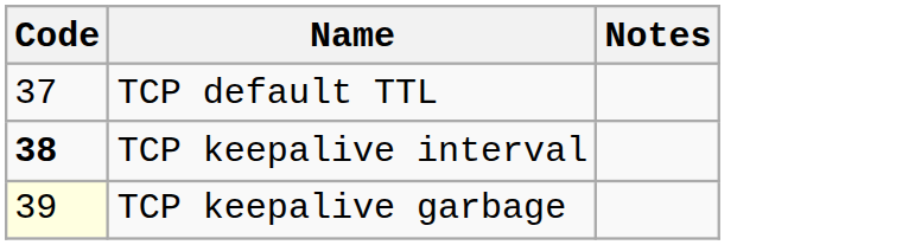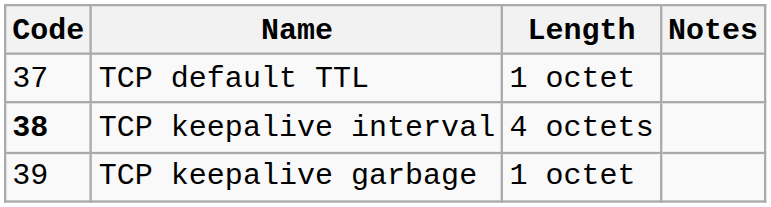+ column: Length | 1 octet | 4 octets | 1 octet
TCP keepalive garbage | Code: lightyellow background -> no background
